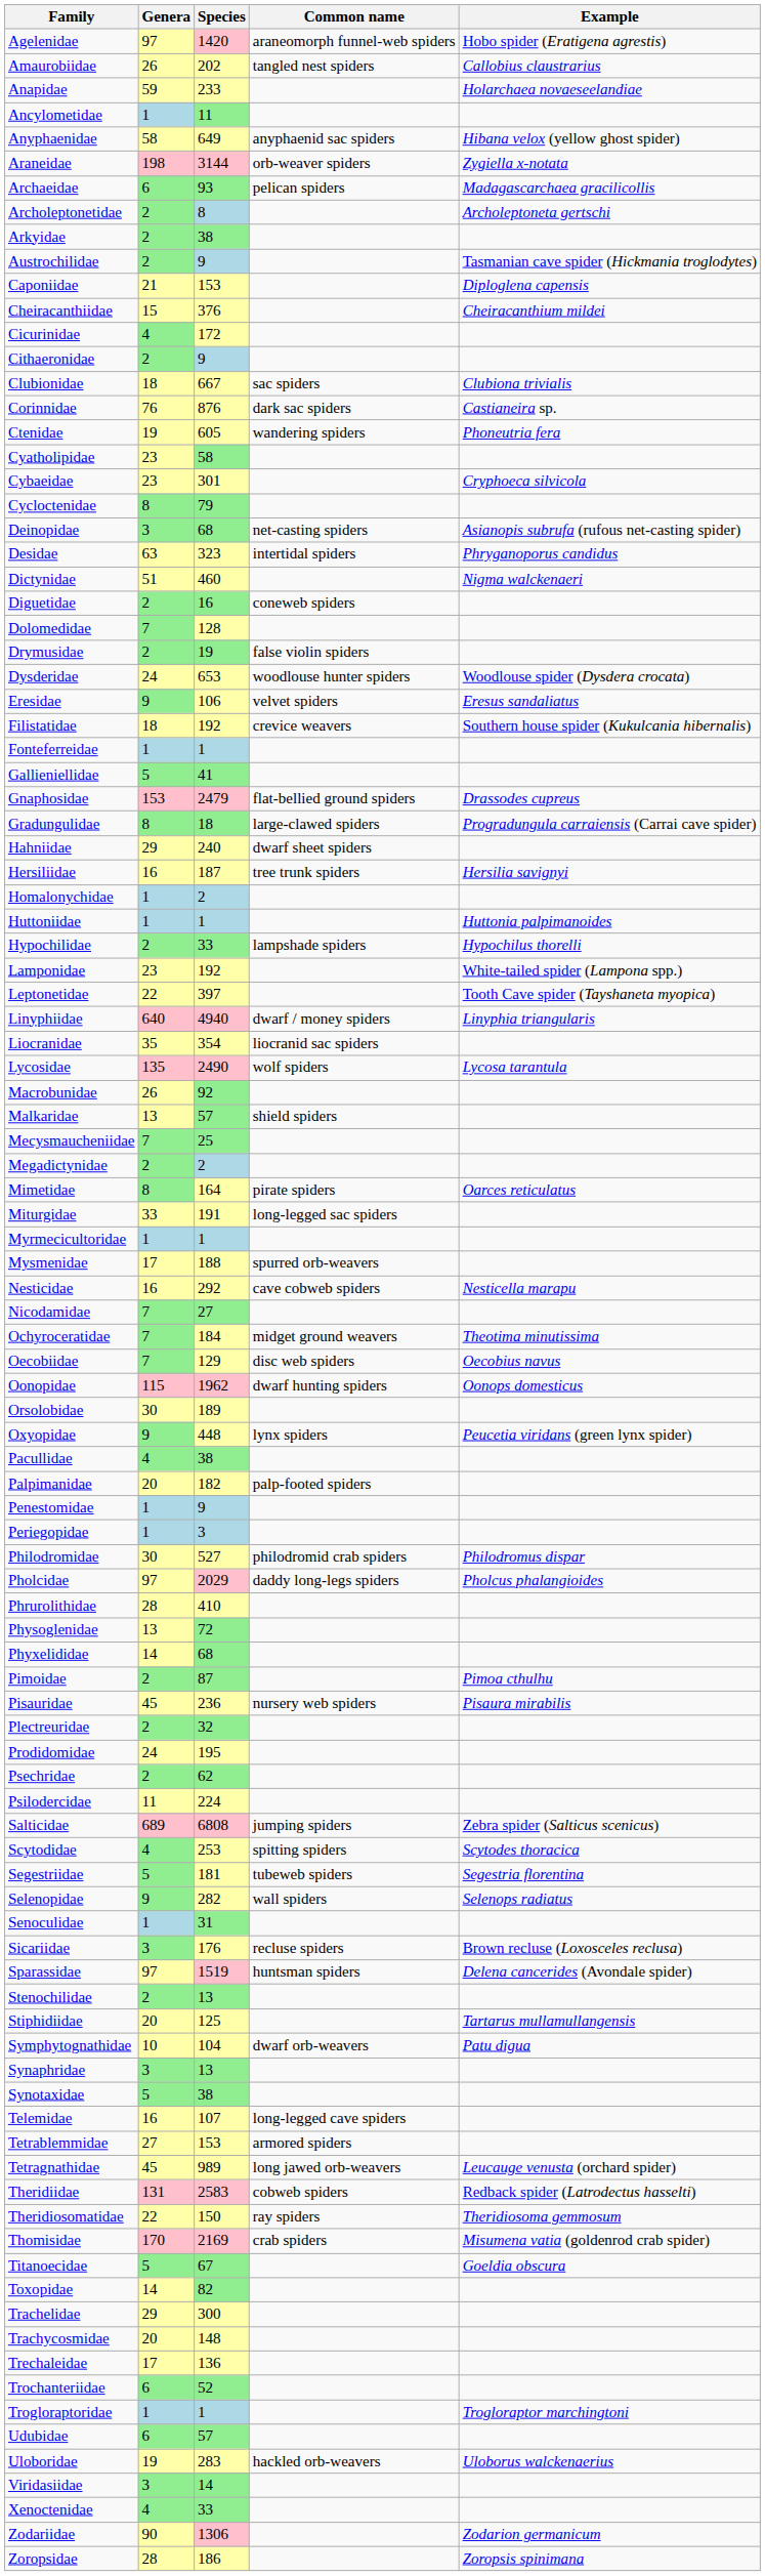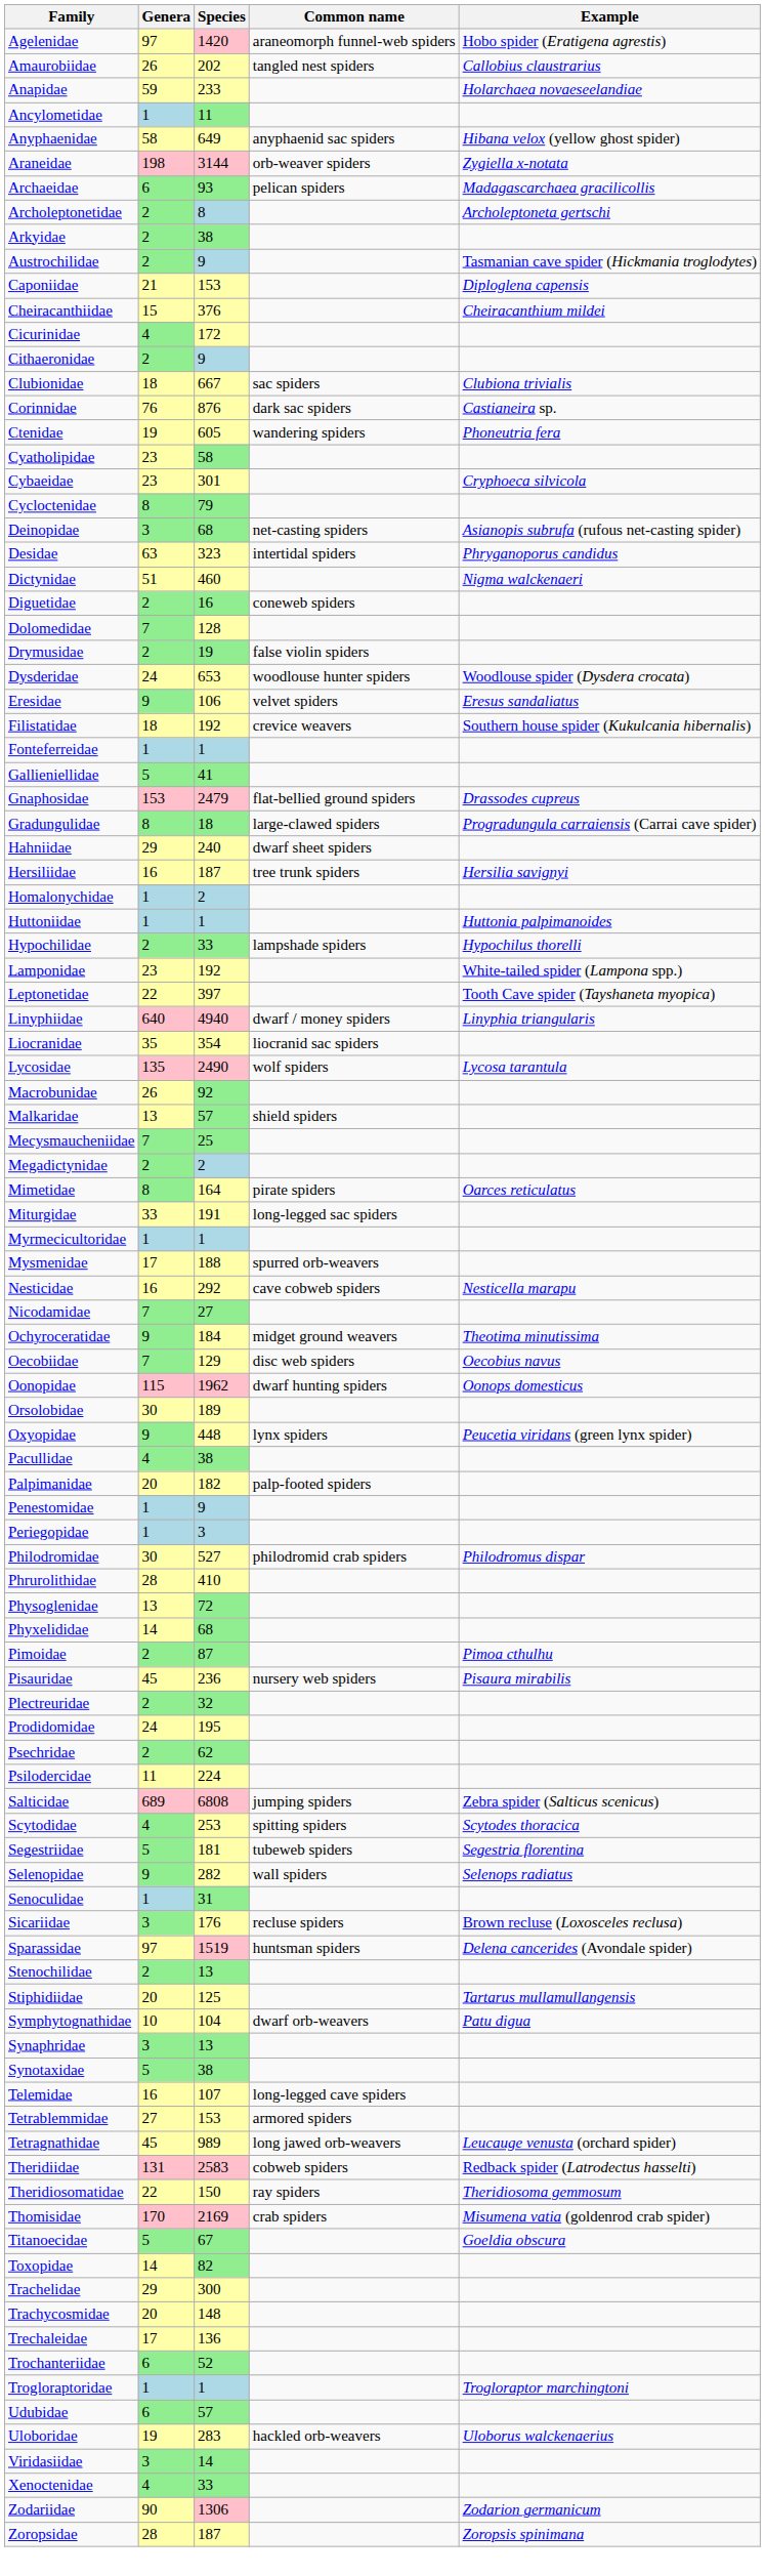Ochyroceratidae | Genera: 7 -> 9
- row: Pholcidae | 97 | 2029 | daddy long-legs spiders | Pholcus phalangioides
Zoropsidae | Species: 186 -> 187
